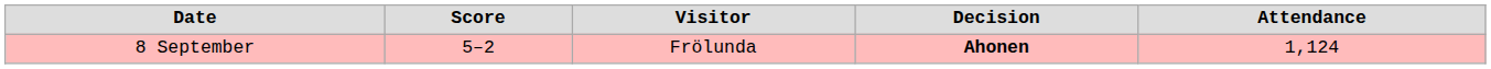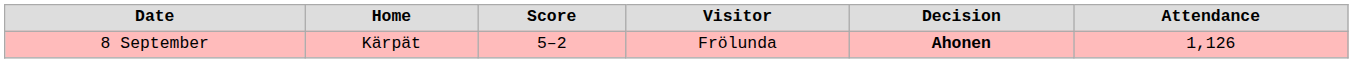+ column: Home | Kärpät
8 September | Attendance: 1,124 -> 1,126
